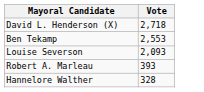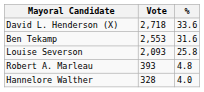+ column: % | 33.6 | 31.6 | 25.8 | 4.8 | 4.0
